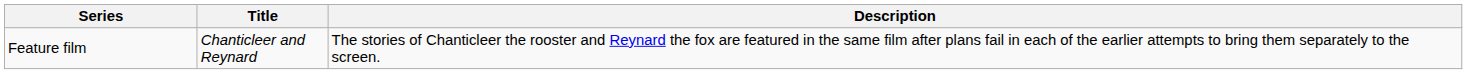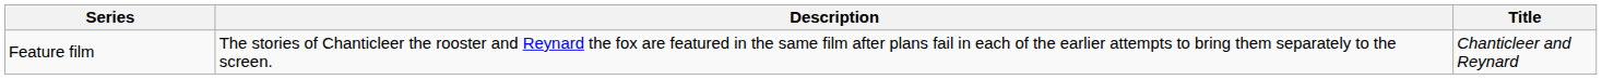columns swapped: Title <-> Description
